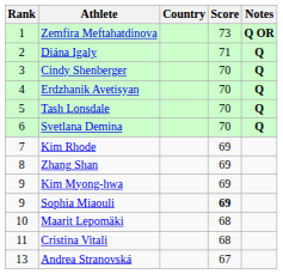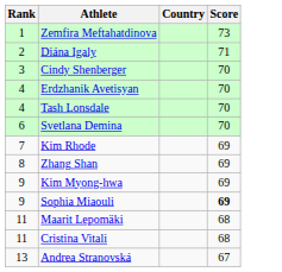- column: Notes | Q OR | Q | Q | Q | Q | Q
Tash Lonsdale | Rank: 5 -> 4
Maarit Lepomäki | Rank: 10 -> 11
